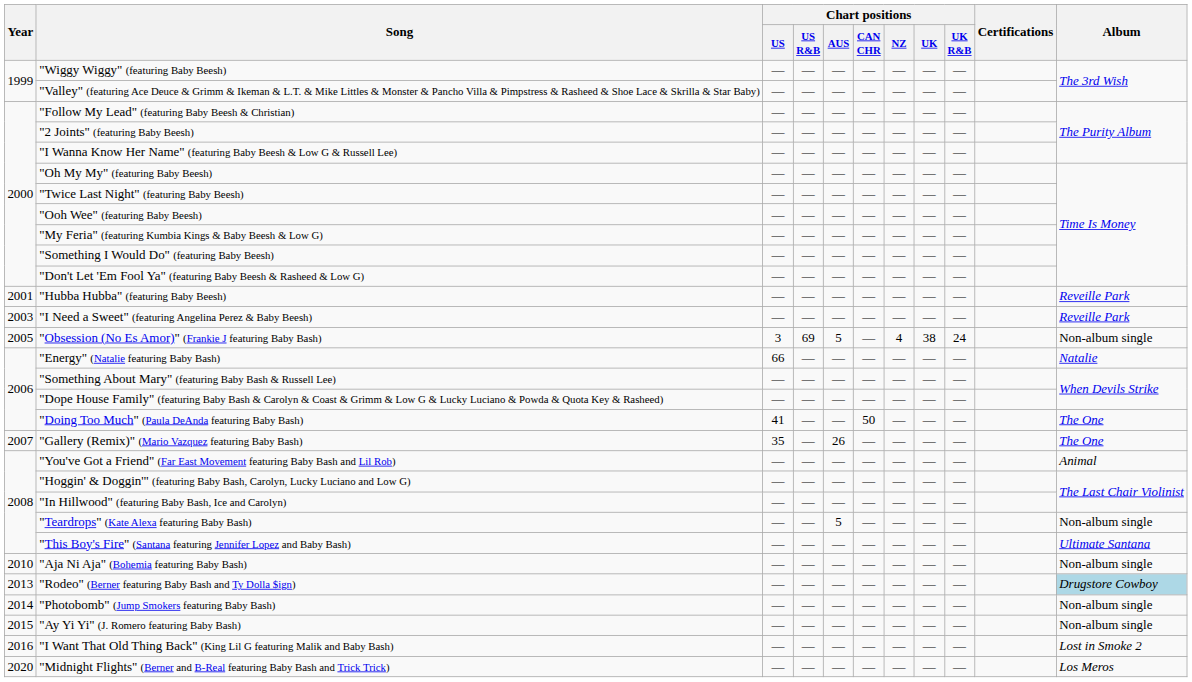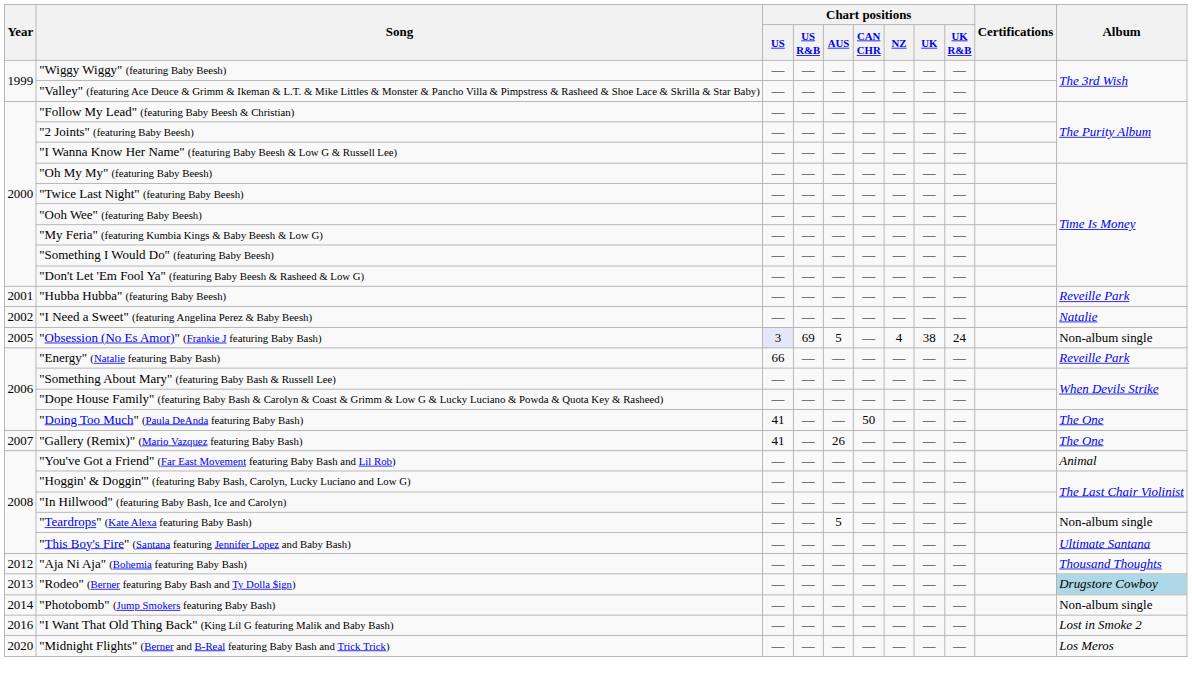"I Need a Sweet" (featuring Angelina Perez & Baby Beesh) | Year: 2003 -> 2002
"I Need a Sweet" (featuring Angelina Perez & Baby Beesh) | Album: Reveille Park -> Natalie
"Obsession (No Es Amor)" (Frankie J featuring Baby Bash) | Chart positions / US: no background -> lavender background
"Energy" (Natalie featuring Baby Bash) | Album: Natalie -> Reveille Park
"Gallery (Remix)" (Mario Vazquez featuring Baby Bash) | Chart positions / US: 35 -> 41
"Aja Ni Aja" (Bohemia featuring Baby Bash) | Year: 2010 -> 2012
"Aja Ni Aja" (Bohemia featuring Baby Bash) | Album: Non-album single -> Thousand Thoughts
- row: 2015 | "Ay Yi Yi" (J. Romero featuring Baby Bash) | — | — | — | — | — | — | — | Non-album single
